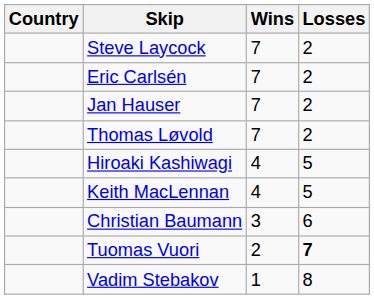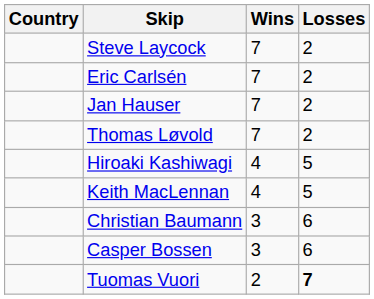+ row: Casper Bossen | 3 | 6
- row: Vadim Stebakov | 1 | 8
